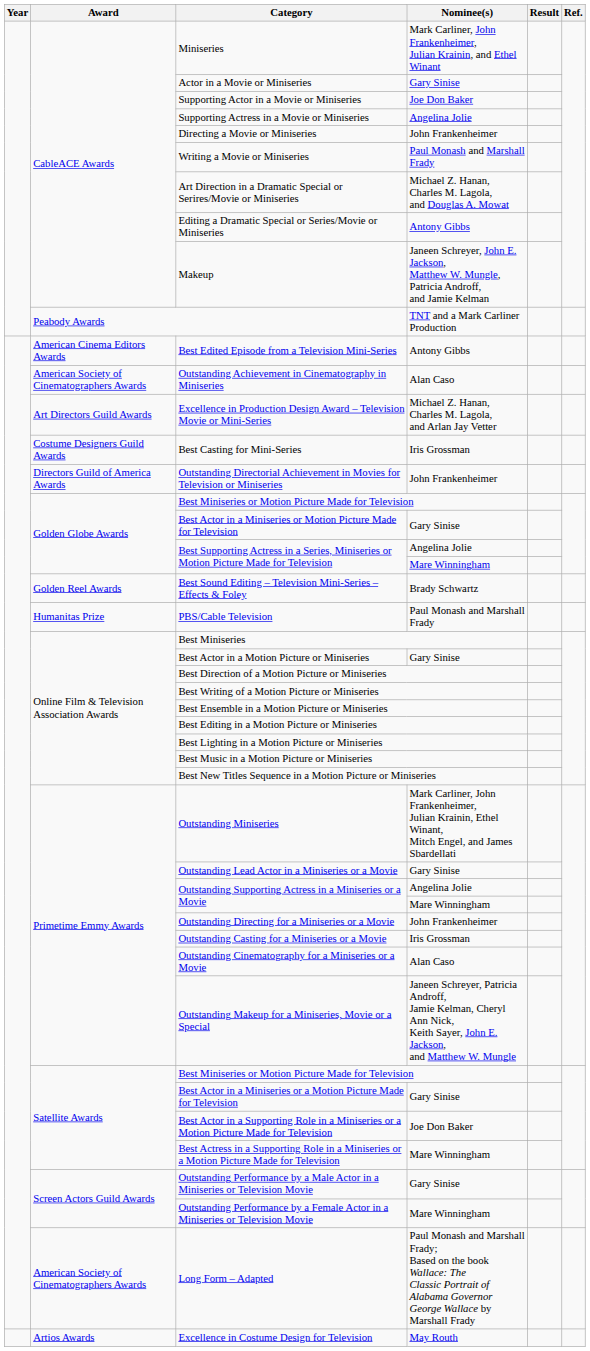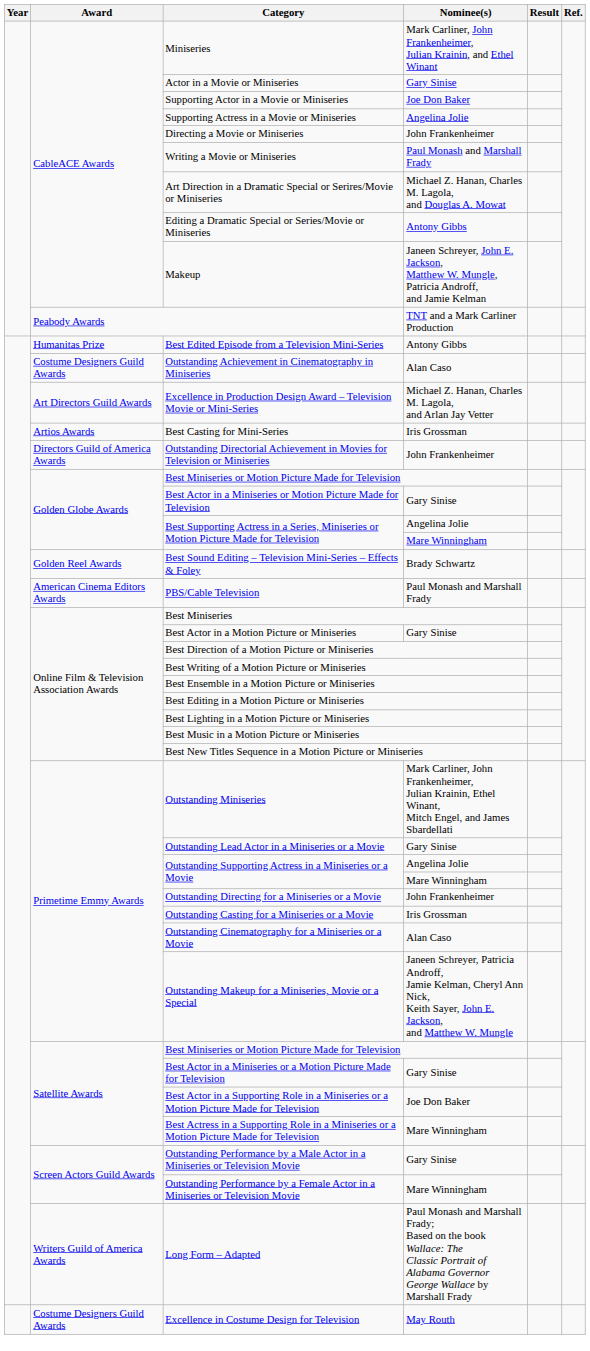Best Edited Episode from a Television Mini-Series | Award: American Cinema Editors Awards -> Humanitas Prize
Outstanding Achievement in Cinematography in Miniseries | Award: American Society of Cinematographers Awards -> Costume Designers Guild Awards
Best Casting for Mini-Series | Award: Costume Designers Guild Awards -> Artios Awards
PBS/Cable Television | Award: Humanitas Prize -> American Cinema Editors Awards
Long Form – Adapted | Award: American Society of Cinematographers Awards -> Writers Guild of America Awards
Excellence in Costume Design for Television | Award: Artios Awards -> Costume Designers Guild Awards
